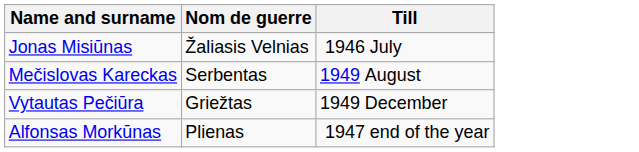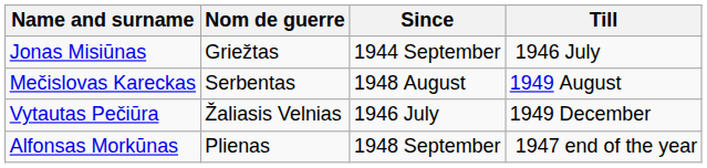+ column: Since | 1944 September | 1948 August | 1946 July | 1948 September
Jonas Misiūnas | Nom de guerre: Žaliasis Velnias -> Griežtas
Vytautas Pečiūra | Nom de guerre: Griežtas -> Žaliasis Velnias
